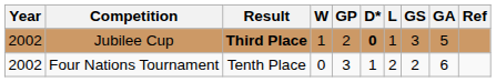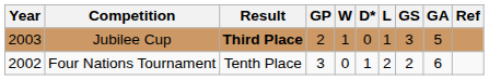columns swapped: GP <-> W
Jubilee Cup | Year: 2002 -> 2003
Jubilee Cup | D*: bold -> normal
